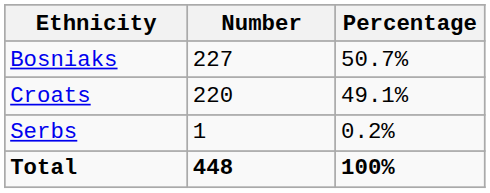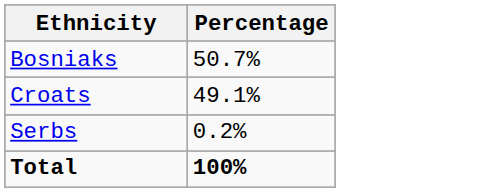- column: Number | 227 | 220 | 1 | 448
